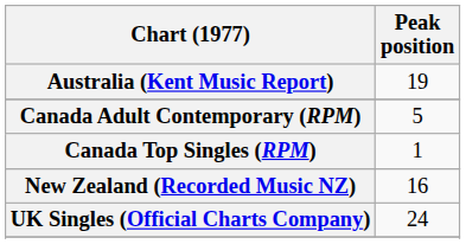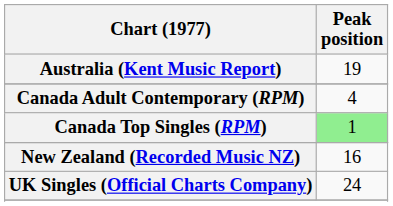Canada Adult Contemporary (RPM) | Peak position: 5 -> 4
Canada Top Singles (RPM) | Peak position: no background -> lightgreen background
